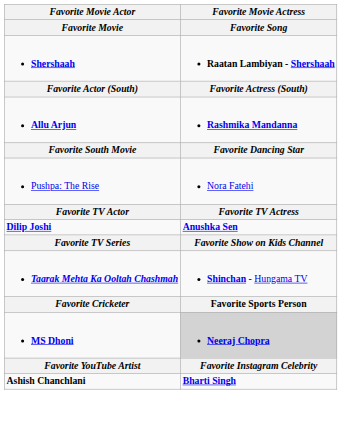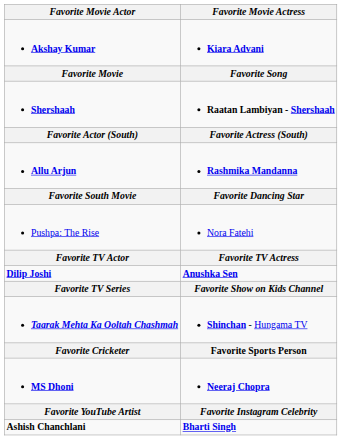+ row: Akshay Kumar | Kiara Advani
MS Dhoni | Favorite Movie Actress: lightgrey background -> no background
